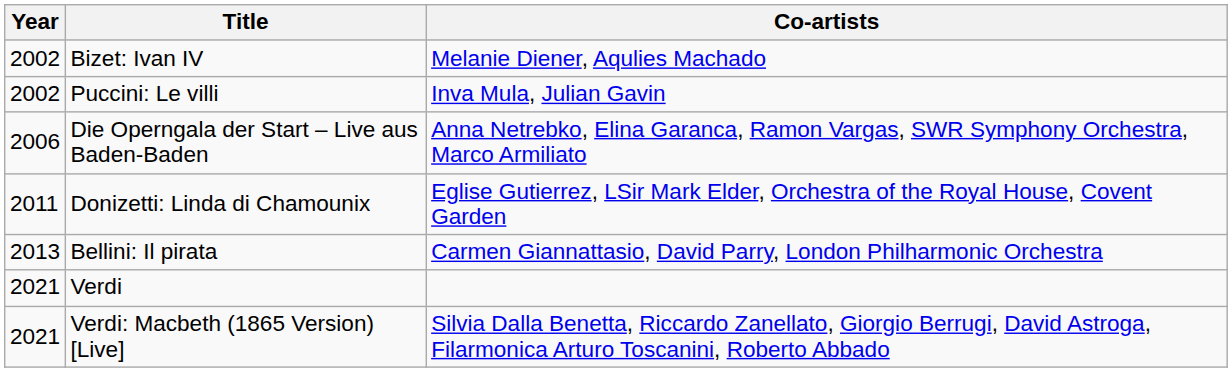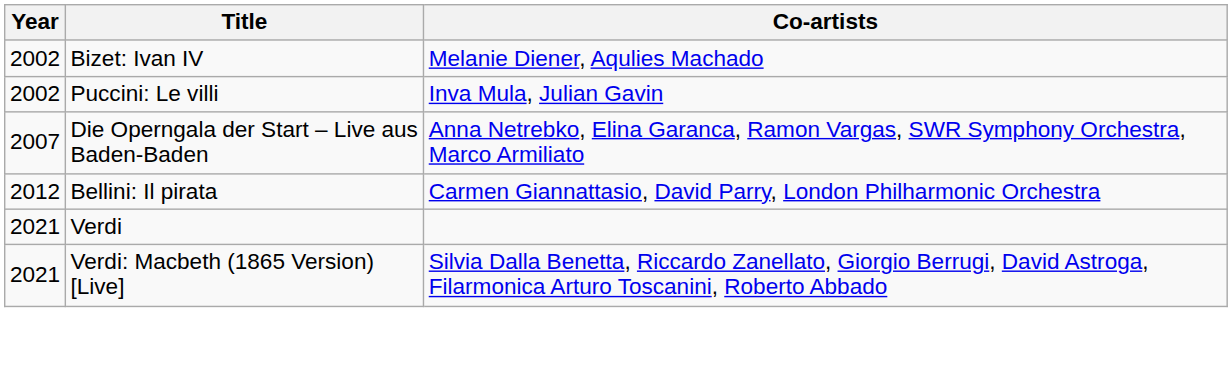Die Operngala der Start – Live aus Baden-Baden | Year: 2006 -> 2007
- row: 2011 | Donizetti: Linda di Chamounix | Eglise Gutierrez, LSir Mark Elder, Orchestra of the Royal House, Covent Garden
Bellini: Il pirata | Year: 2013 -> 2012
